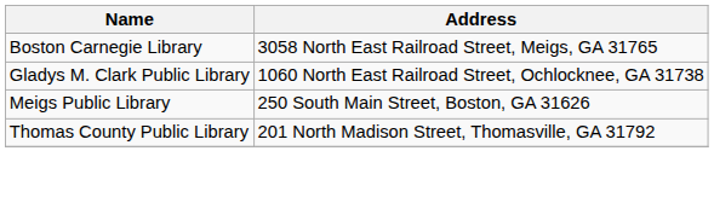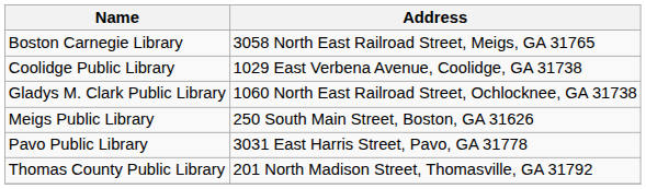+ row: Coolidge Public Library | 1029 East Verbena Avenue, Coolidge, GA 31738
+ row: Pavo Public Library | 3031 East Harris Street, Pavo, GA 31778
